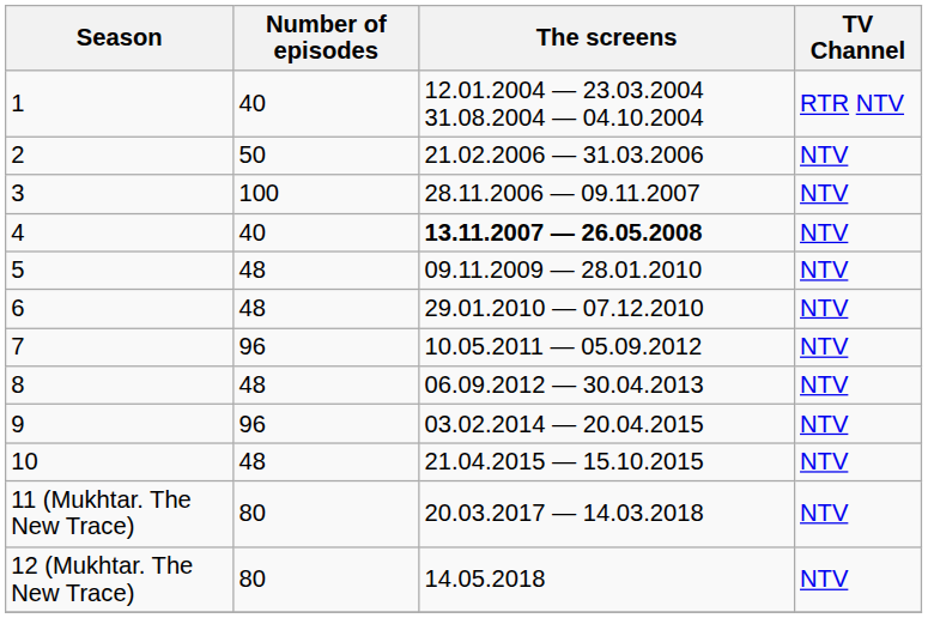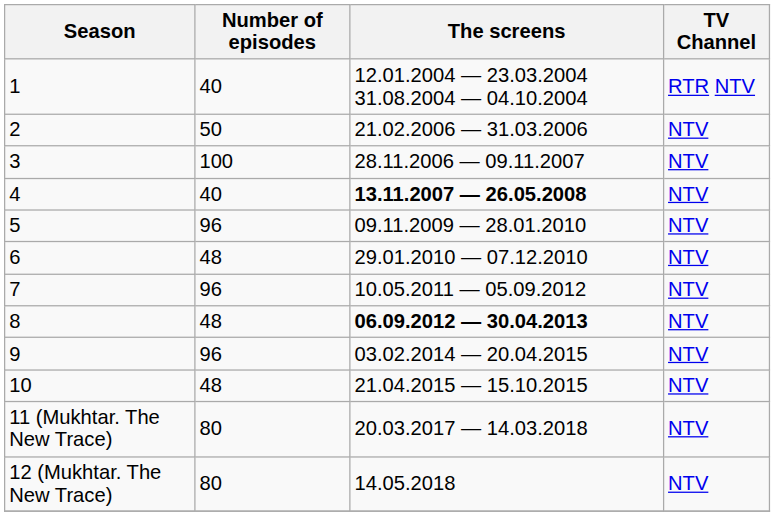5 | Number of episodes: 48 -> 96
8 | The screens: normal -> bold
